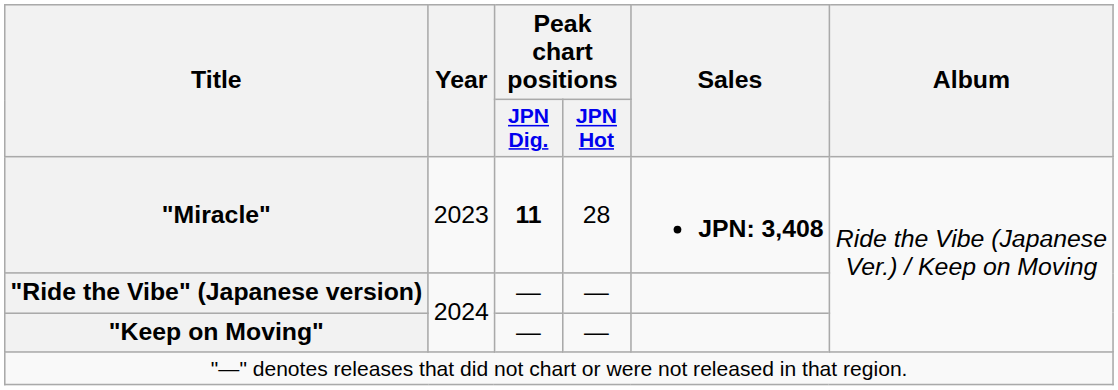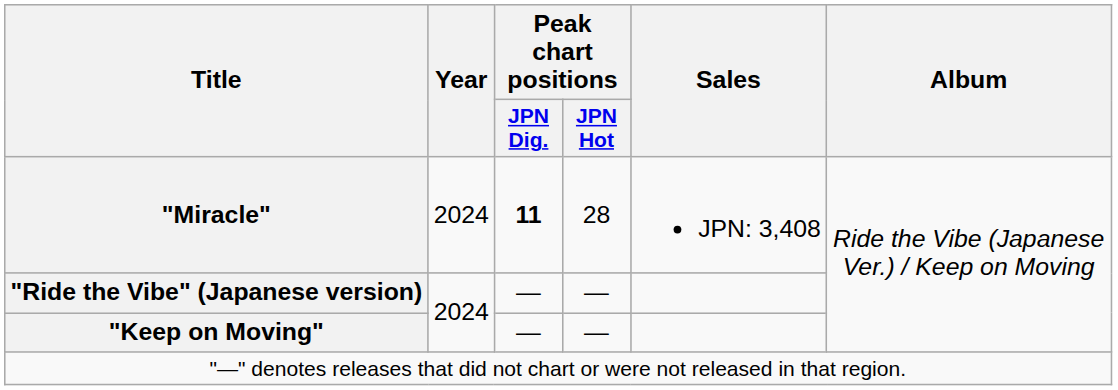"Miracle" | Year: 2023 -> 2024
"Miracle" | Sales: bold -> normal
